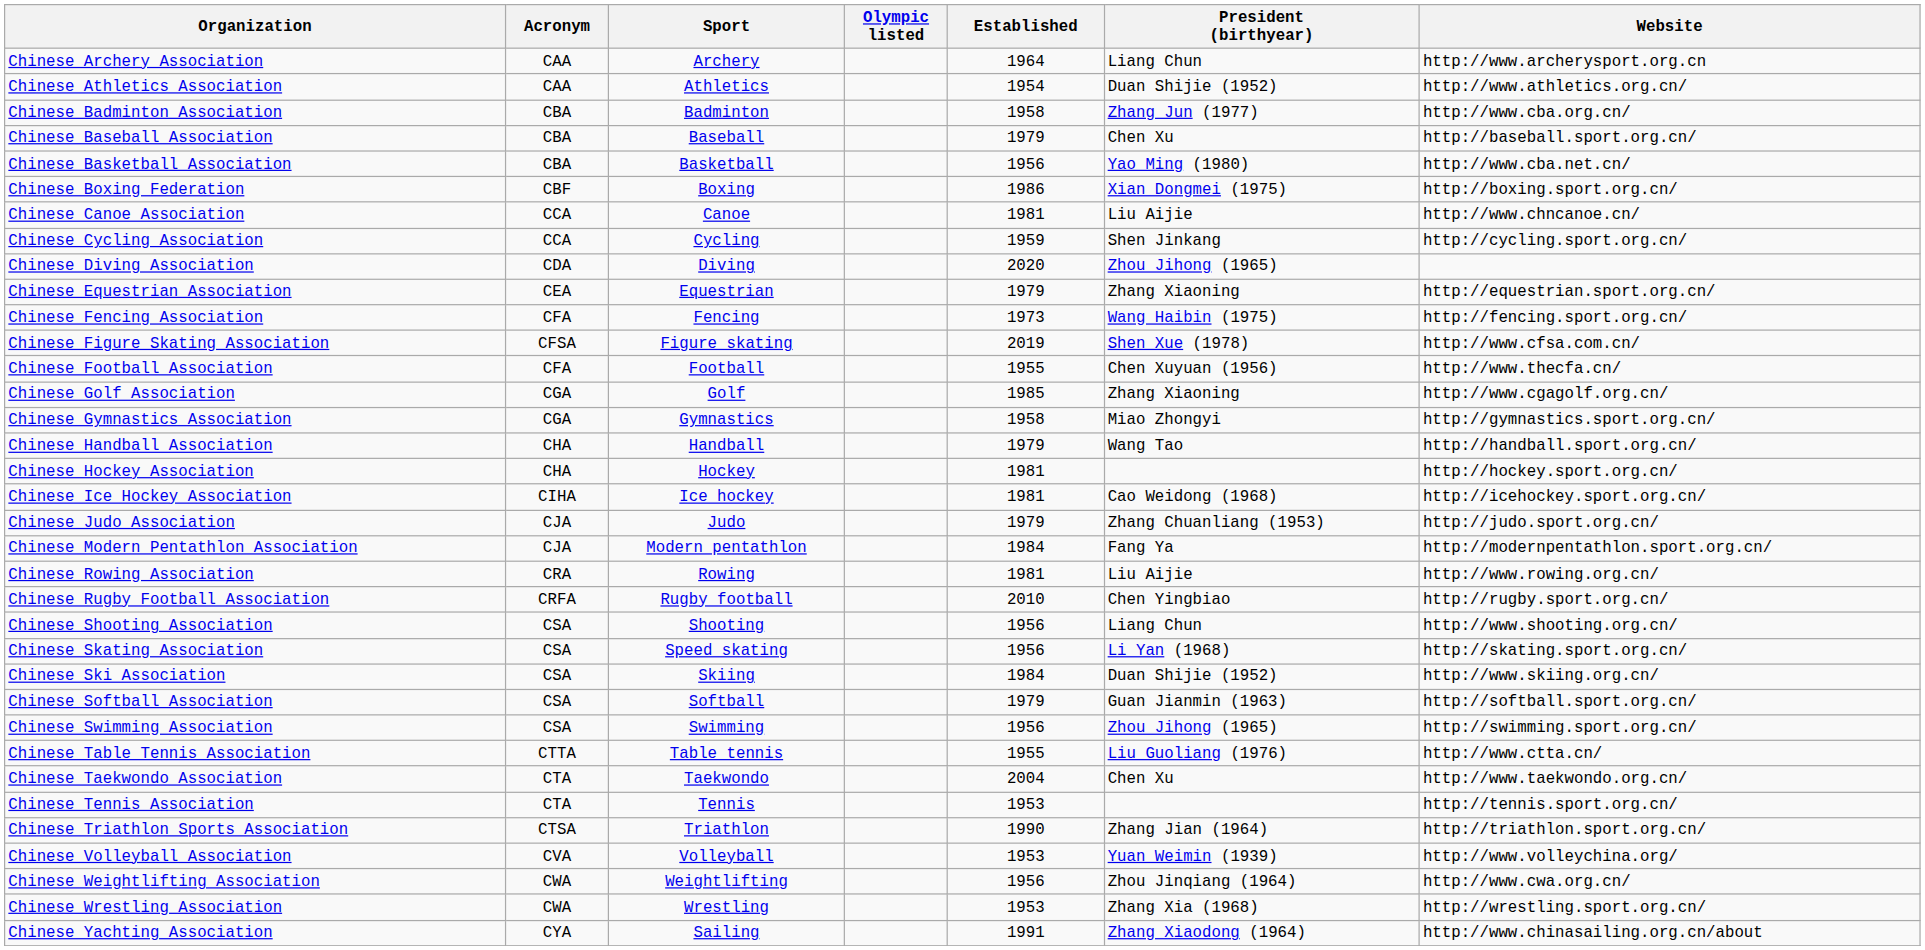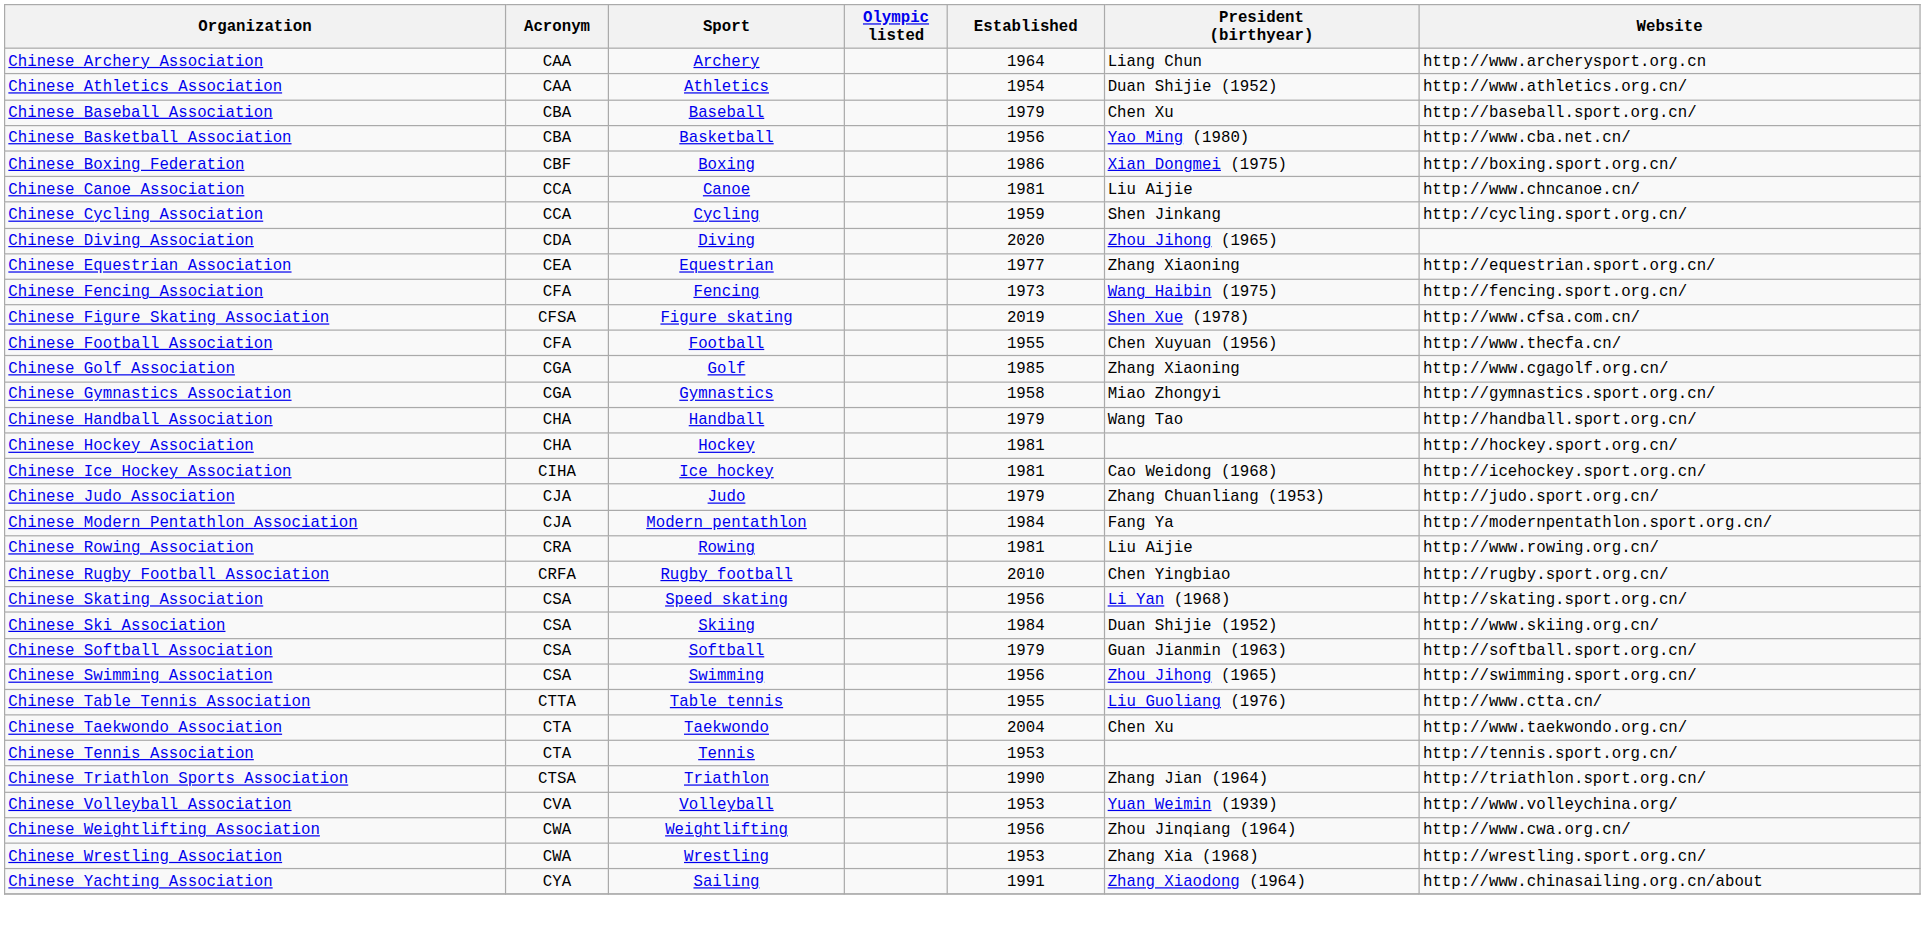- row: Chinese Badminton Association | CBA | Badminton | 1958 | Zhang Jun (1977) | http://www.cba.org.cn/
Chinese Equestrian Association | Established: 1979 -> 1977
- row: Chinese Shooting Association | CSA | Shooting | 1956 | Liang Chun | http://www.shooting.org.cn/
